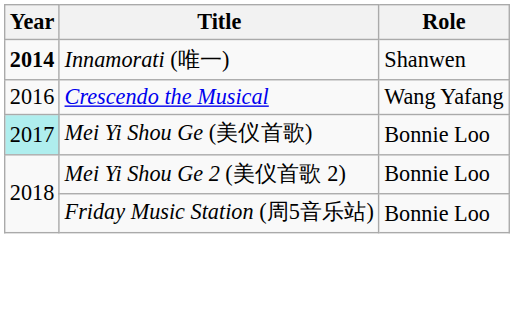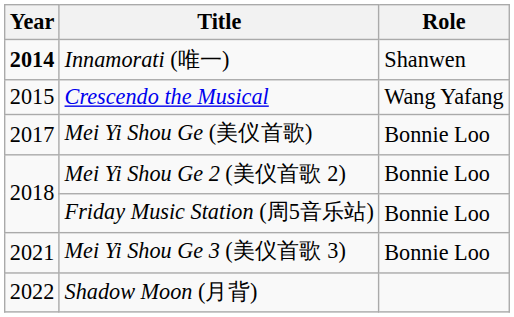Crescendo the Musical | Year: 2016 -> 2015
Mei Yi Shou Ge (美仪首歌) | Year: paleturquoise background -> no background
+ row: 2021 | Mei Yi Shou Ge 3 (美仪首歌 3) | Bonnie Loo
+ row: 2022 | Shadow Moon (月背)
